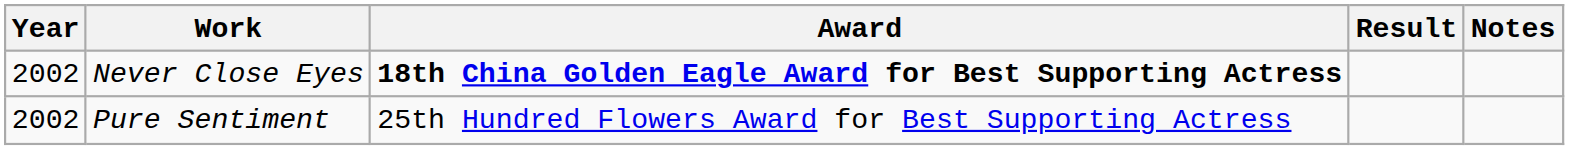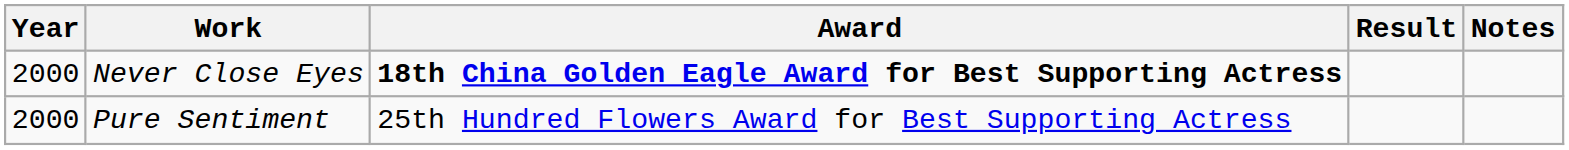Never Close Eyes | Year: 2002 -> 2000
Pure Sentiment | Year: 2002 -> 2000
